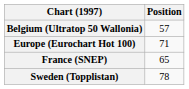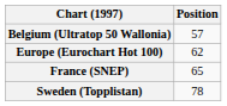Europe (Eurochart Hot 100) | Position: 71 -> 62
